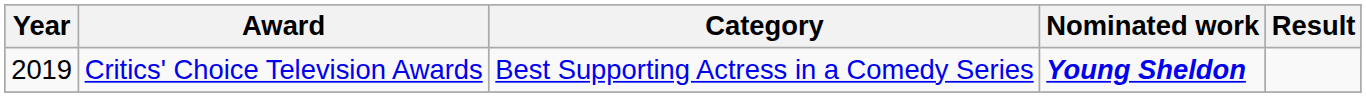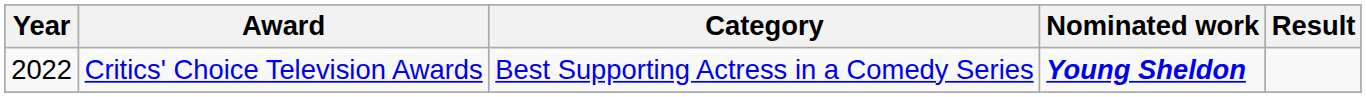Critics' Choice Television Awards | Year: 2019 -> 2022
